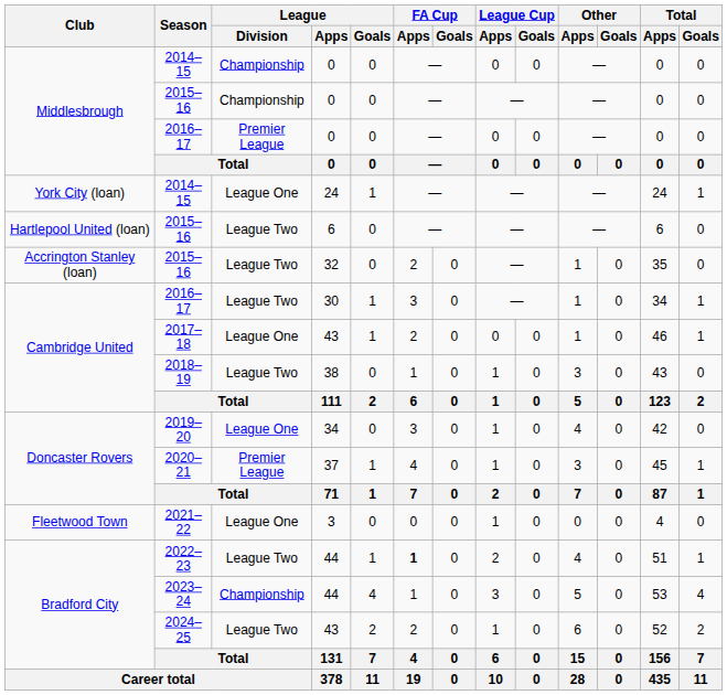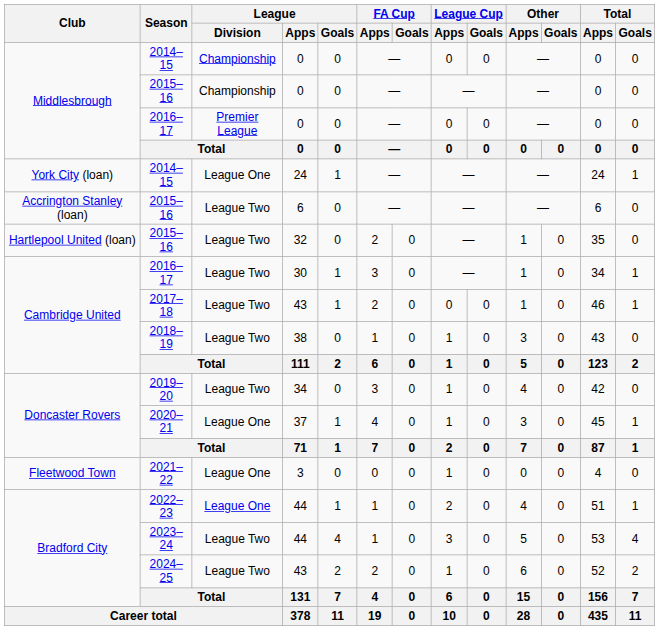2015–16 / 6 | Club: Hartlepool United (loan) -> Accrington Stanley (loan)
2015–16 / 32 | Club: Accrington Stanley (loan) -> Hartlepool United (loan)
2017–18 | League / Division: League One -> League Two
2019–20 | League / Division: League One -> League Two
2020–21 | League / Division: Premier League -> League One
2022–23 | League / Division: League Two -> League One
2022–23 | FA Cup / Apps: bold -> normal
2023–24 | League / Division: Championship -> League Two
